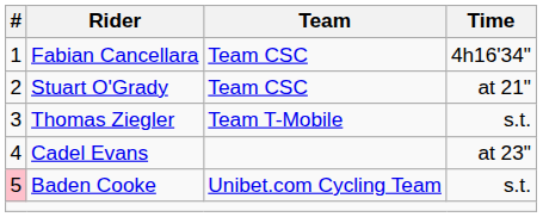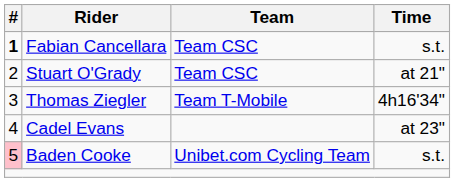Fabian Cancellara | #: normal -> bold
Fabian Cancellara | Time: 4h16'34" -> s.t.
Thomas Ziegler | Time: s.t. -> 4h16'34"
